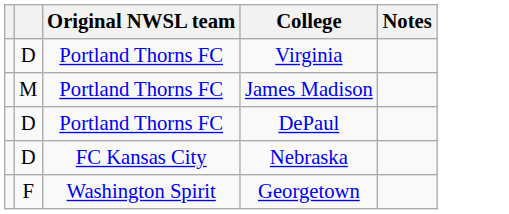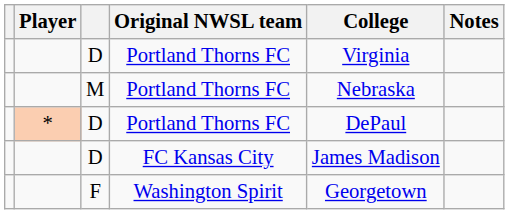+ column: Player | *
M | College: James Madison -> Nebraska
D / FC Kansas City | College: Nebraska -> James Madison
